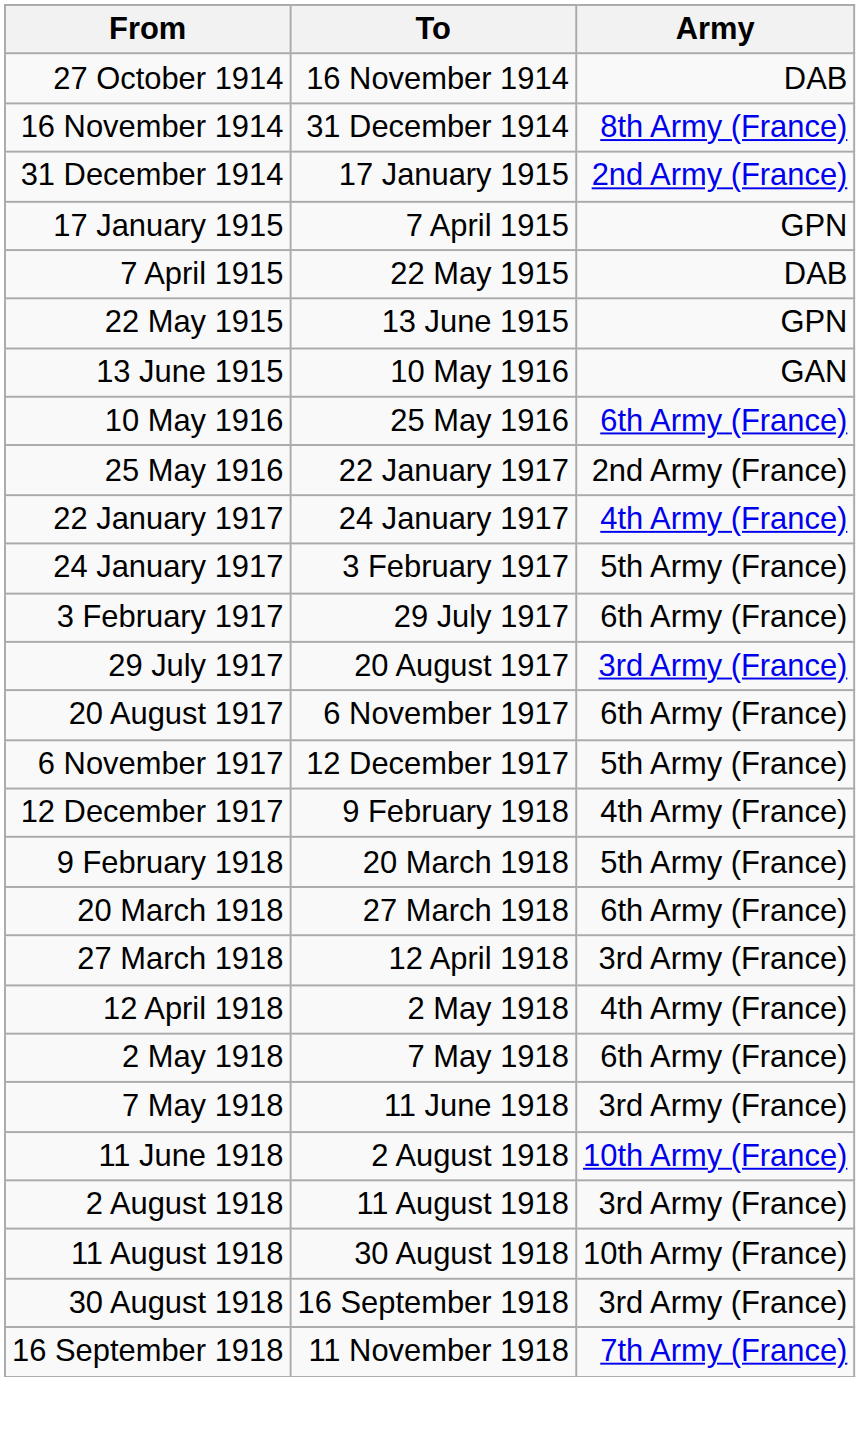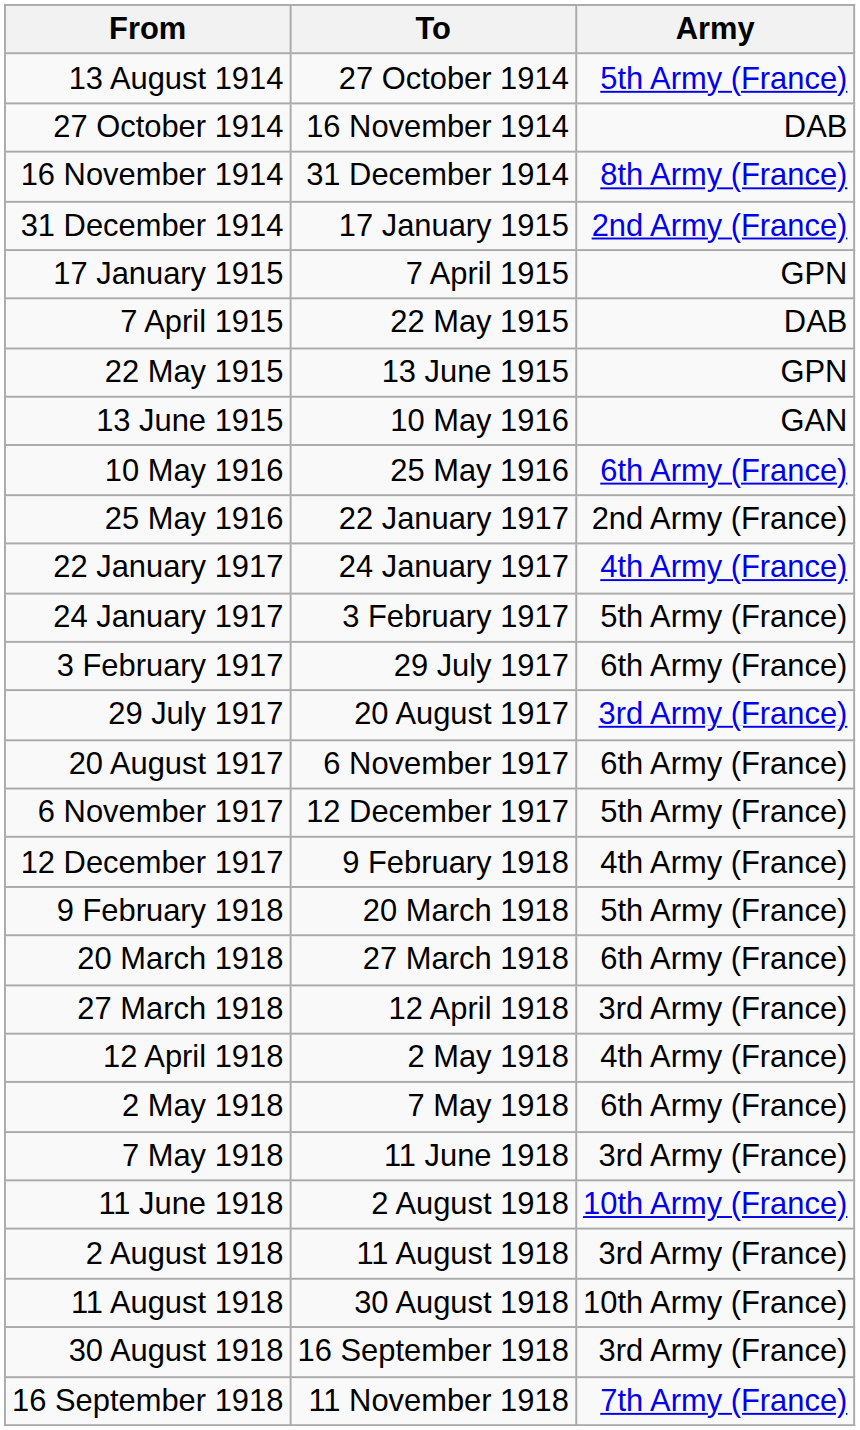+ row: 13 August 1914 | 27 October 1914 | 5th Army (France)
